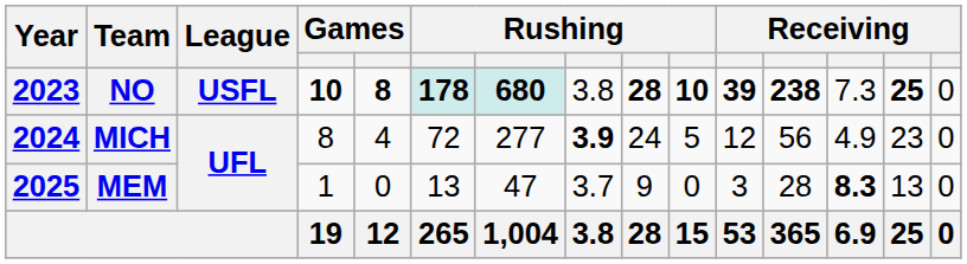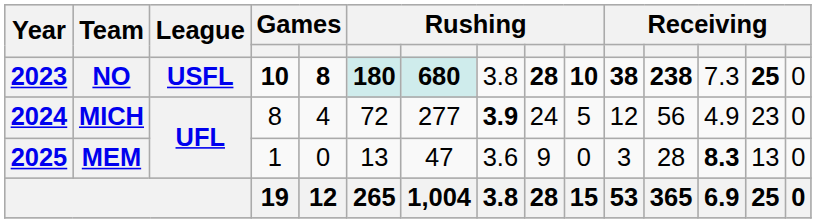NO | column 6: 178 -> 180
NO | column 11: 39 -> 38
MEM | column 8: 3.7 -> 3.6
